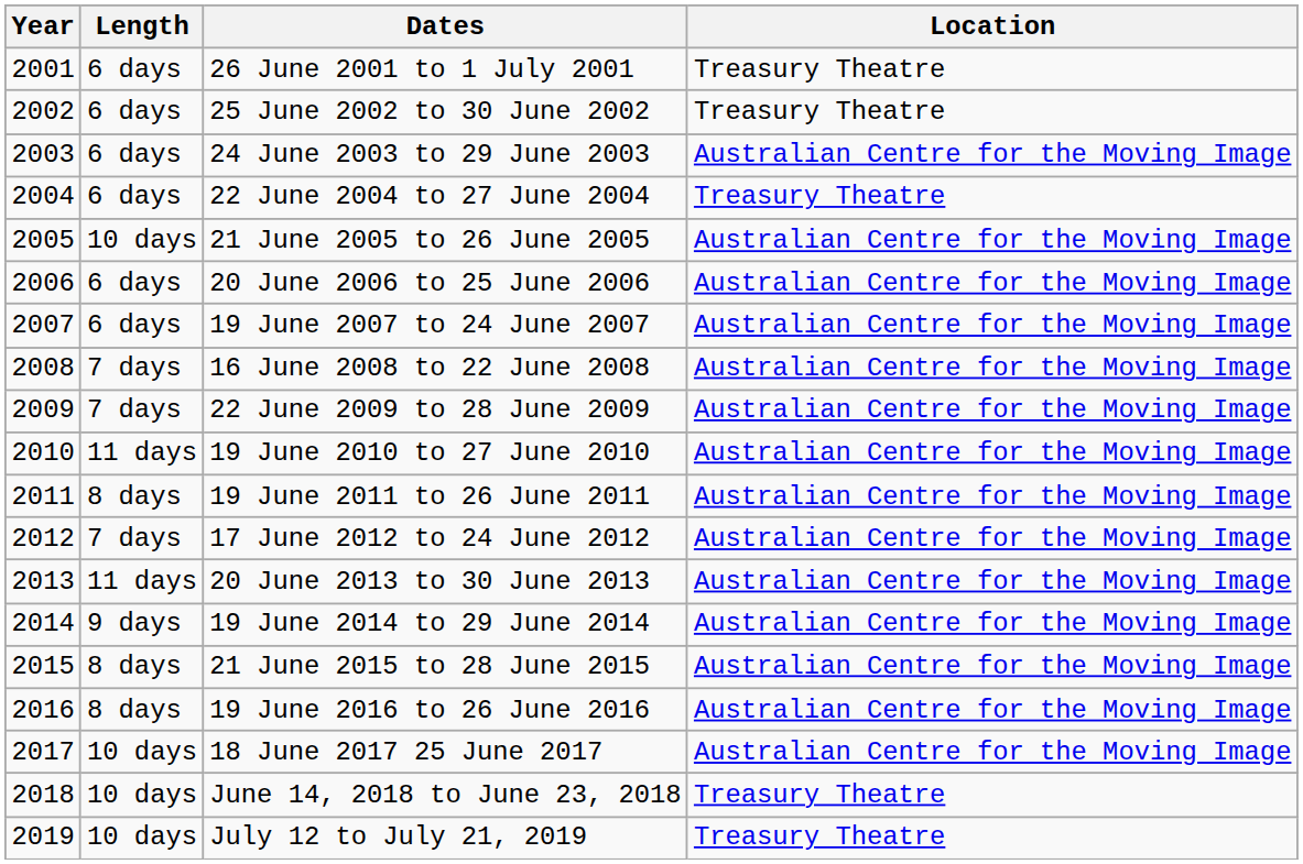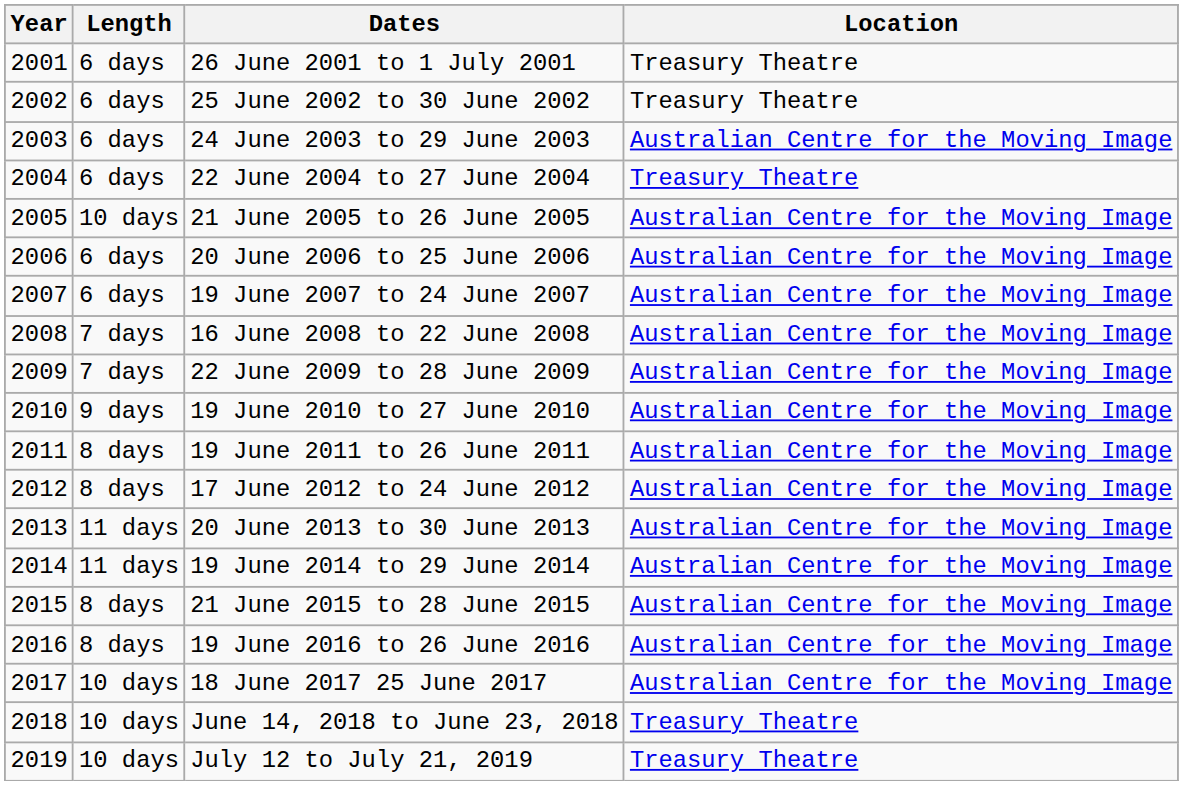19 June 2010 to 27 June 2010 | Length: 11 days -> 9 days
17 June 2012 to 24 June 2012 | Length: 7 days -> 8 days
19 June 2014 to 29 June 2014 | Length: 9 days -> 11 days
